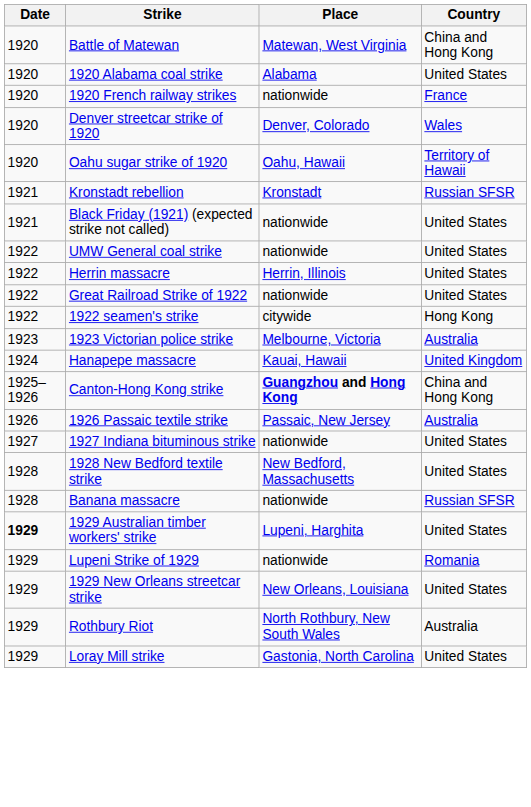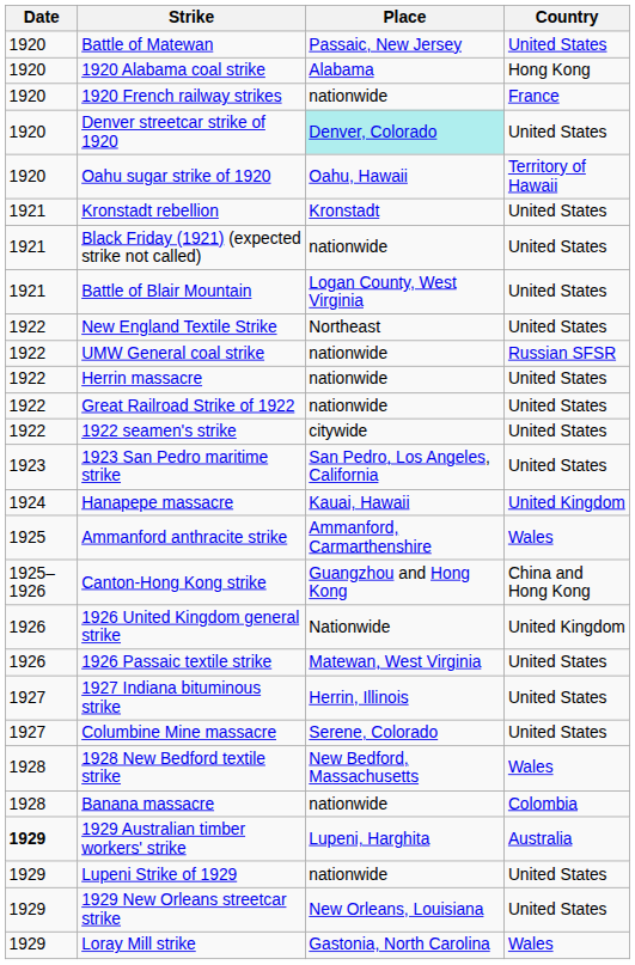Battle of Matewan | Place: Matewan, West Virginia -> Passaic, New Jersey
Battle of Matewan | Country: China and Hong Kong -> United States
1920 Alabama coal strike | Country: United States -> Hong Kong
Denver streetcar strike of 1920 | Place: no background -> paleturquoise background
Denver streetcar strike of 1920 | Country: Wales -> United States
Kronstadt rebellion | Country: Russian SFSR -> United States
+ row: 1921 | Battle of Blair Mountain | Logan County, West Virginia | United States
+ row: 1922 | New England Textile Strike | Northeast | United States
UMW General coal strike | Country: United States -> Russian SFSR
Herrin massacre | Place: Herrin, Illinois -> nationwide
1922 seamen's strike | Country: Hong Kong -> United States
+ row: 1923 | 1923 San Pedro maritime strike | San Pedro, Los Angeles, California | United States
- row: 1923 | 1923 Victorian police strike | Melbourne, Victoria | Australia
+ row: 1925 | Ammanford anthracite strike | Ammanford, Carmarthenshire | Wales
Canton-Hong Kong strike | Place: bold -> normal
+ row: 1926 | 1926 United Kingdom general strike | Nationwide | United Kingdom
1926 Passaic textile strike | Place: Passaic, New Jersey -> Matewan, West Virginia
1926 Passaic textile strike | Country: Australia -> United States
1927 Indiana bituminous strike | Place: nationwide -> Herrin, Illinois
+ row: 1927 | Columbine Mine massacre | Serene, Colorado | United States
1928 New Bedford textile strike | Country: United States -> Wales
Banana massacre | Country: Russian SFSR -> Colombia
1929 Australian timber workers' strike | Country: United States -> Australia
Lupeni Strike of 1929 | Country: Romania -> United States
- row: 1929 | Rothbury Riot | North Rothbury, New South Wales | Australia
Loray Mill strike | Country: United States -> Wales
